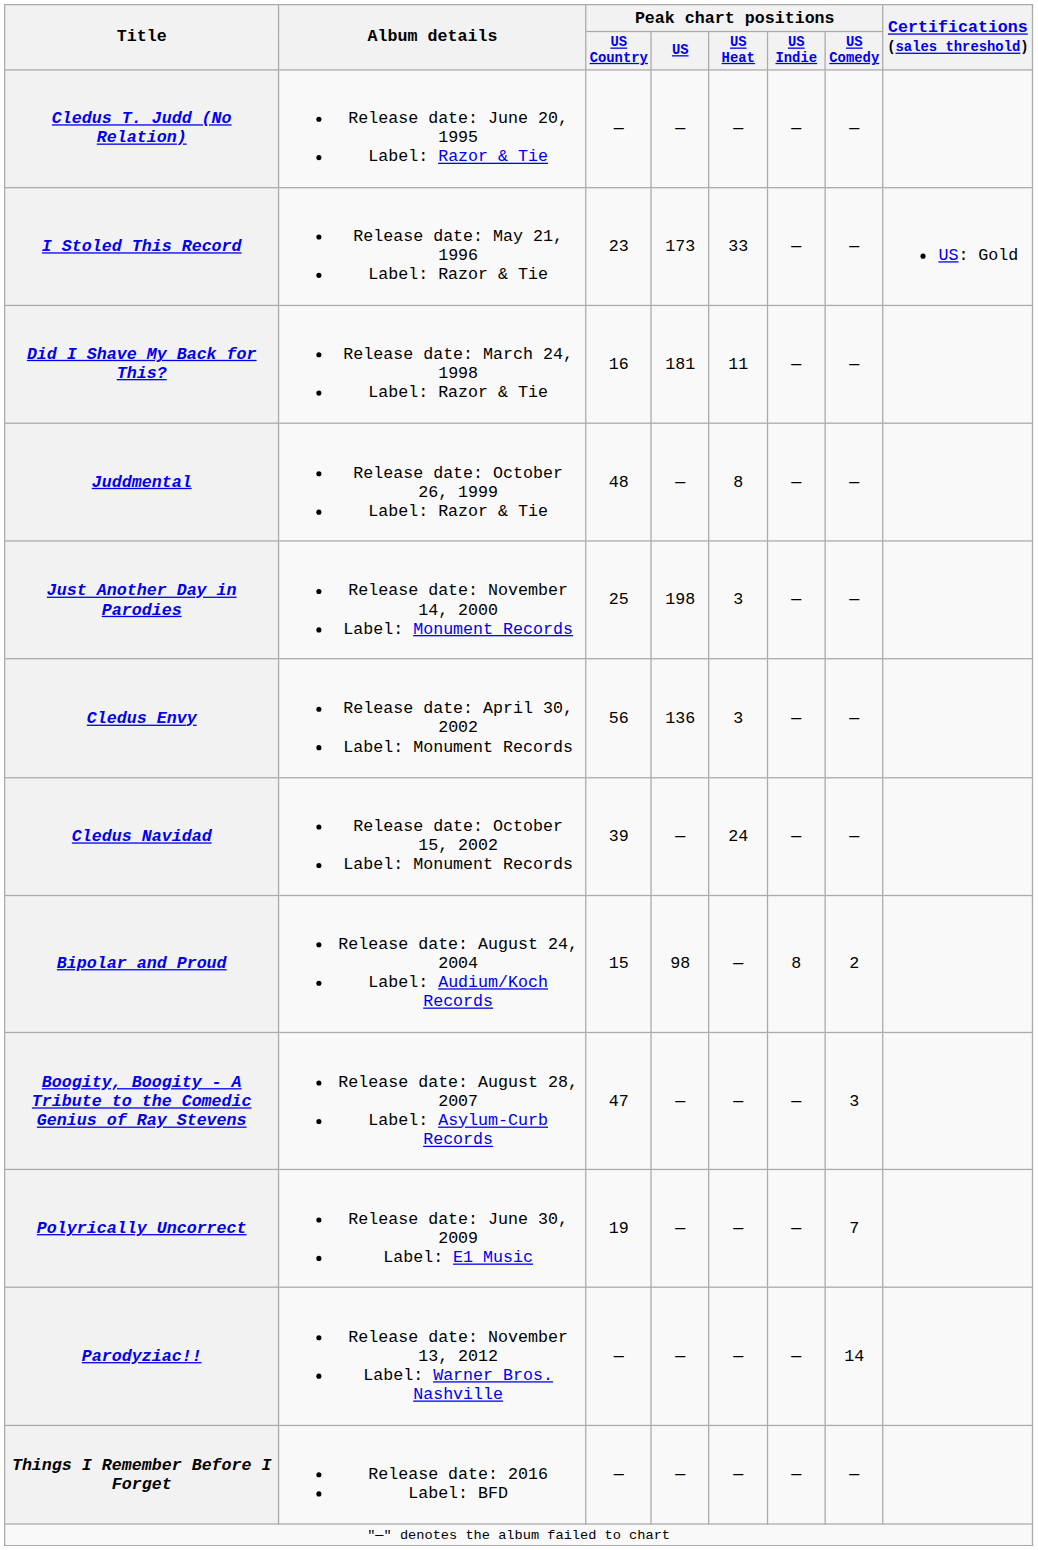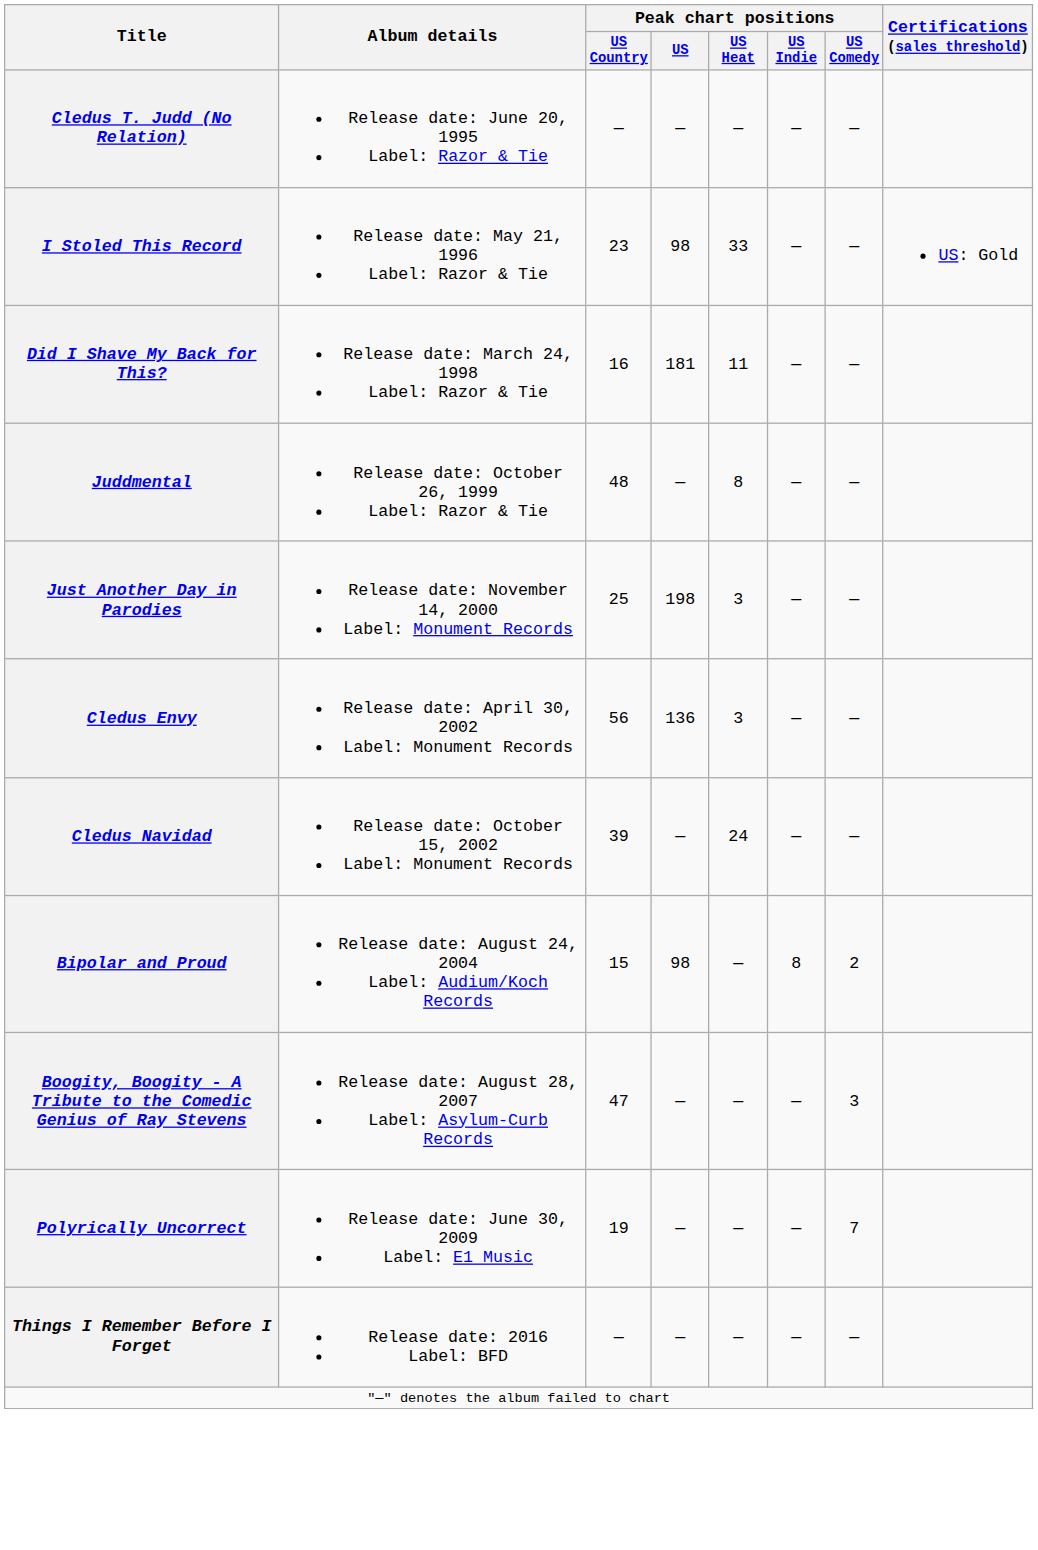I Stoled This Record | Peak chart positions / US: 173 -> 98
- row: Parodyziac!! | Release date: November 13, 2012 Label: Warner Bros. Nashville | — | — | — | — | 14
